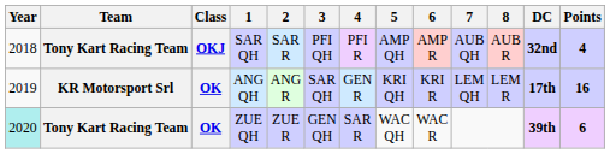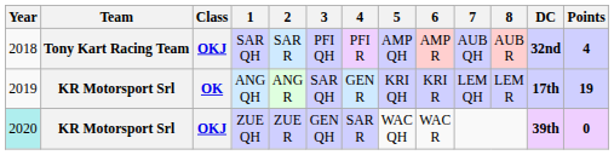ANG QH | Points: 16 -> 19
ZUE QH | Team: Tony Kart Racing Team -> KR Motorsport Srl
ZUE QH | Class: OK -> OKJ
ZUE QH | Points: 6 -> 0
